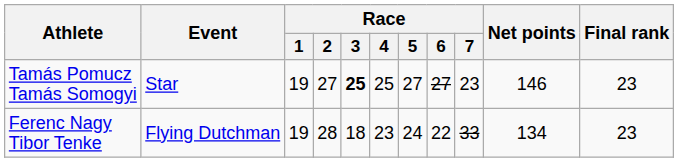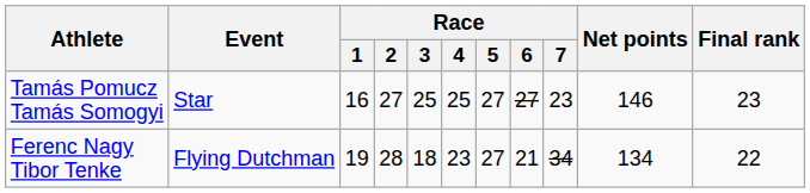Tamás Pomucz Tamás Somogyi | Race / 1: 19 -> 16
Tamás Pomucz Tamás Somogyi | Race / 3: bold -> normal
Ferenc Nagy Tibor Tenke | Race / 5: 24 -> 27
Ferenc Nagy Tibor Tenke | Race / 6: 22 -> 21
Ferenc Nagy Tibor Tenke | Race / 7: 33 -> 34
Ferenc Nagy Tibor Tenke | Final rank: 23 -> 22
